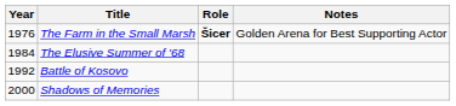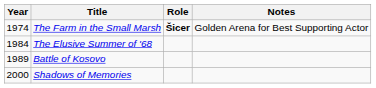The Farm in the Small Marsh | Year: 1976 -> 1974
Battle of Kosovo | Year: 1992 -> 1989
